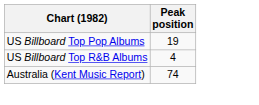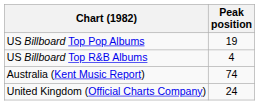+ row: United Kingdom (Official Charts Company) | 24
